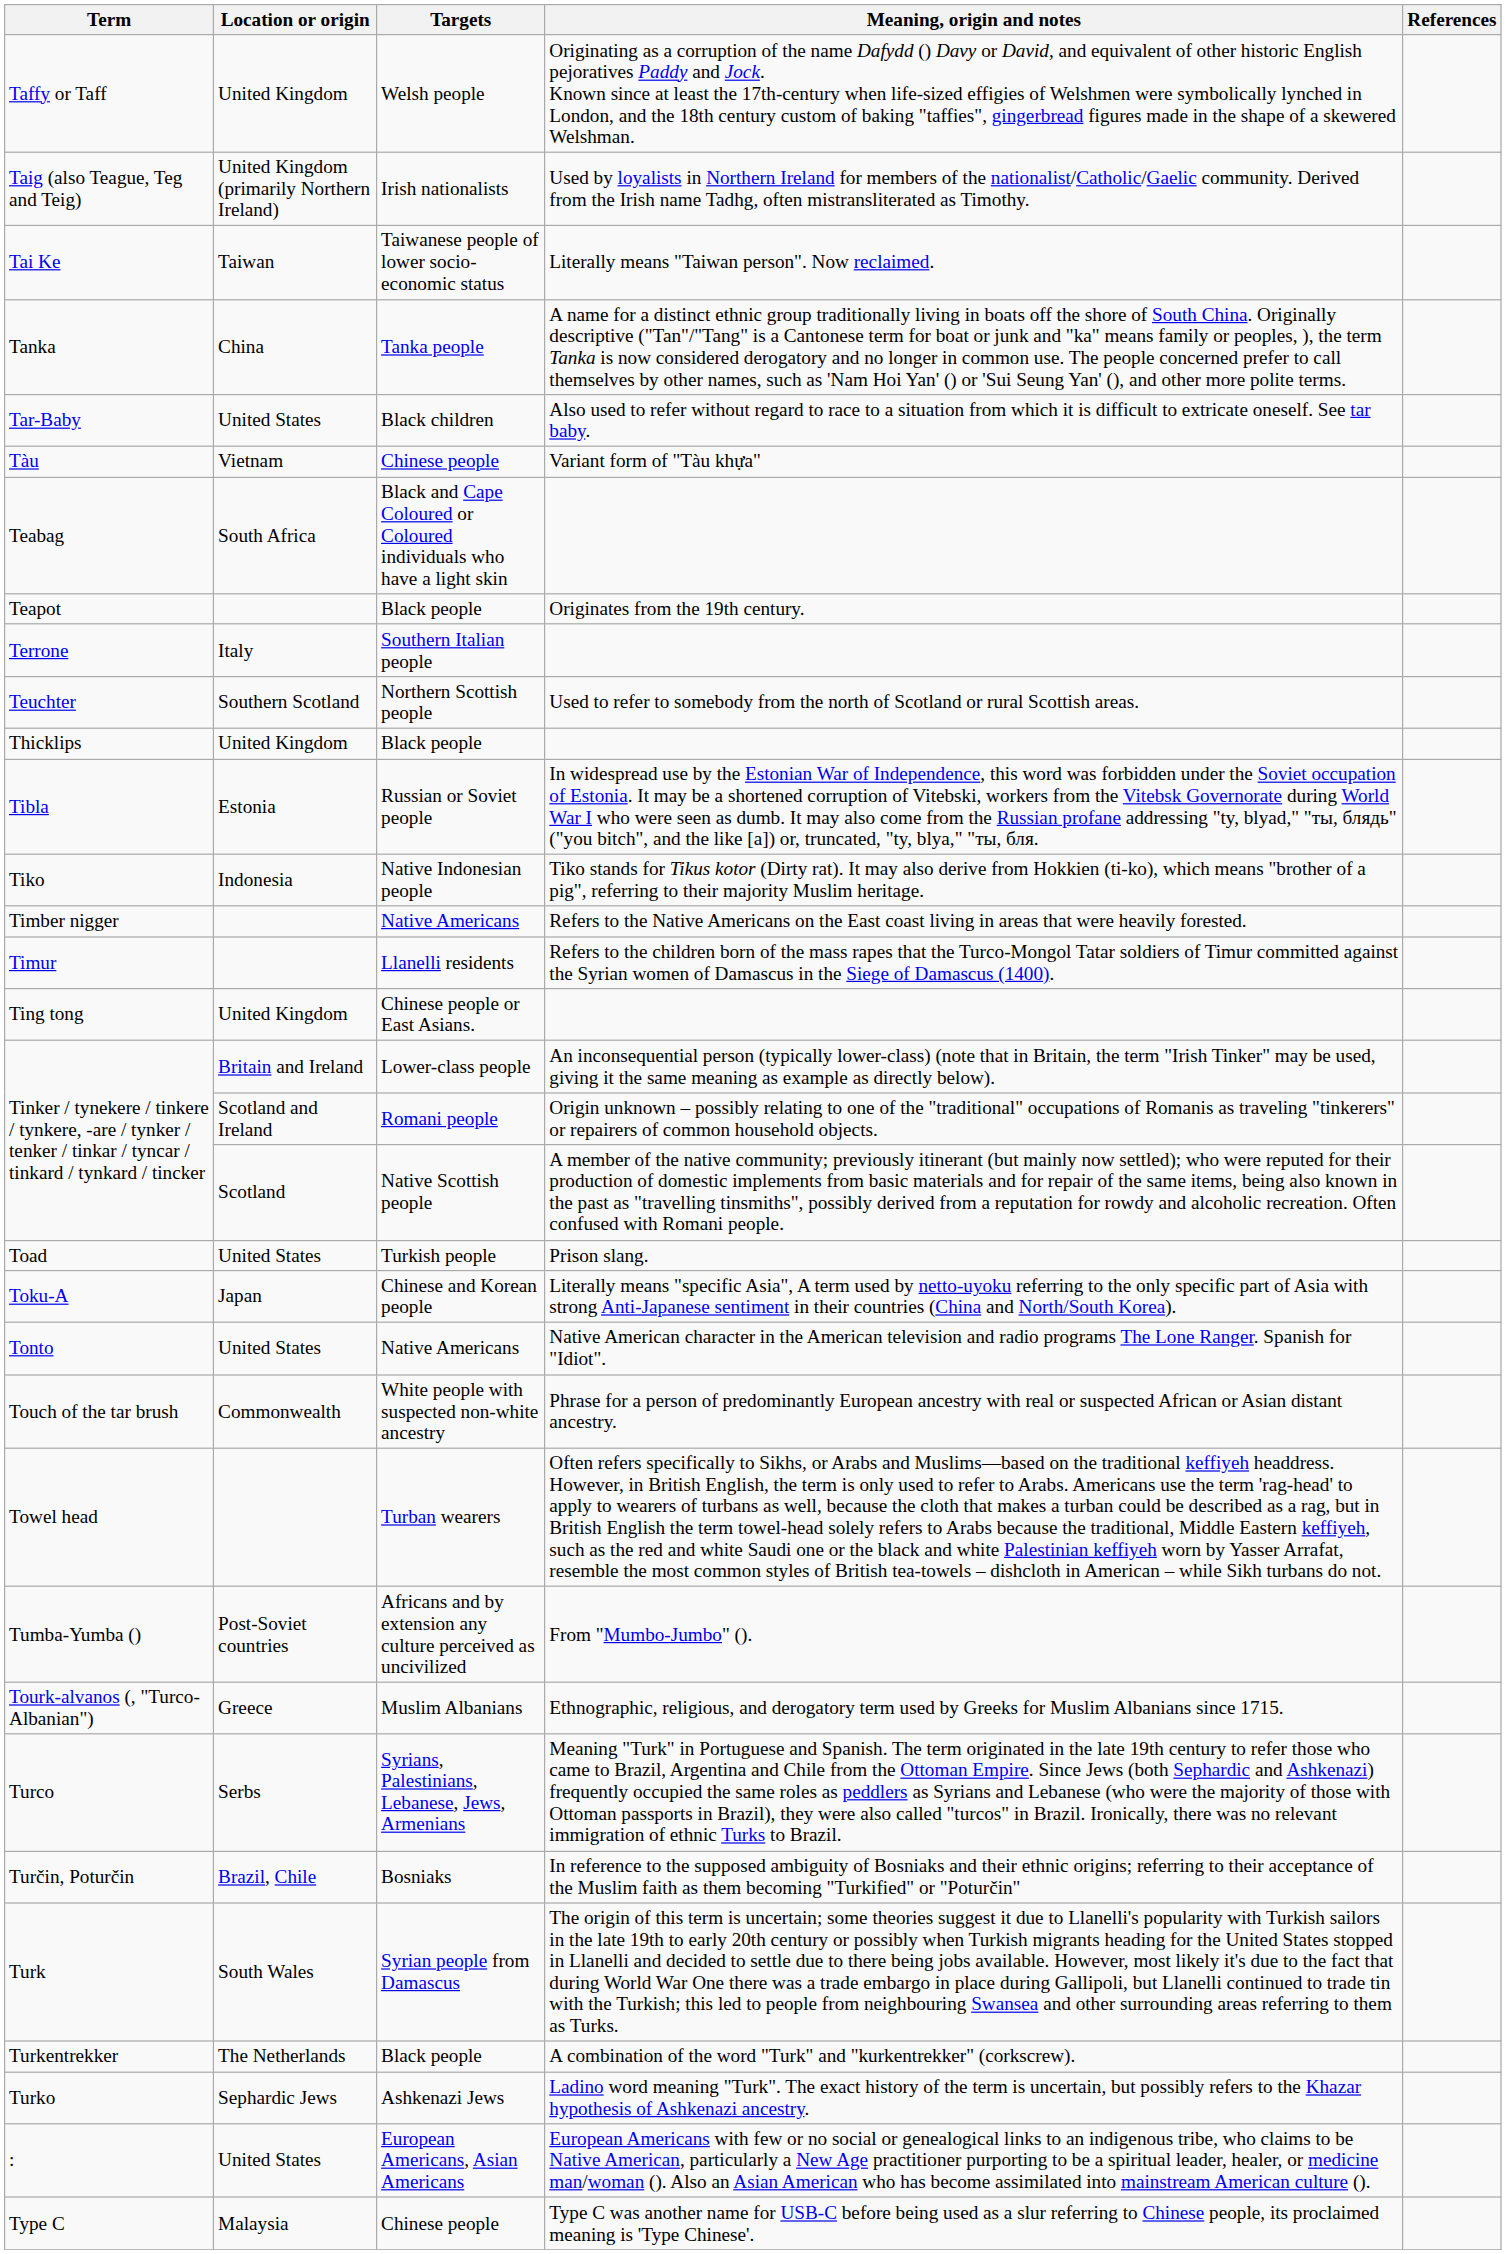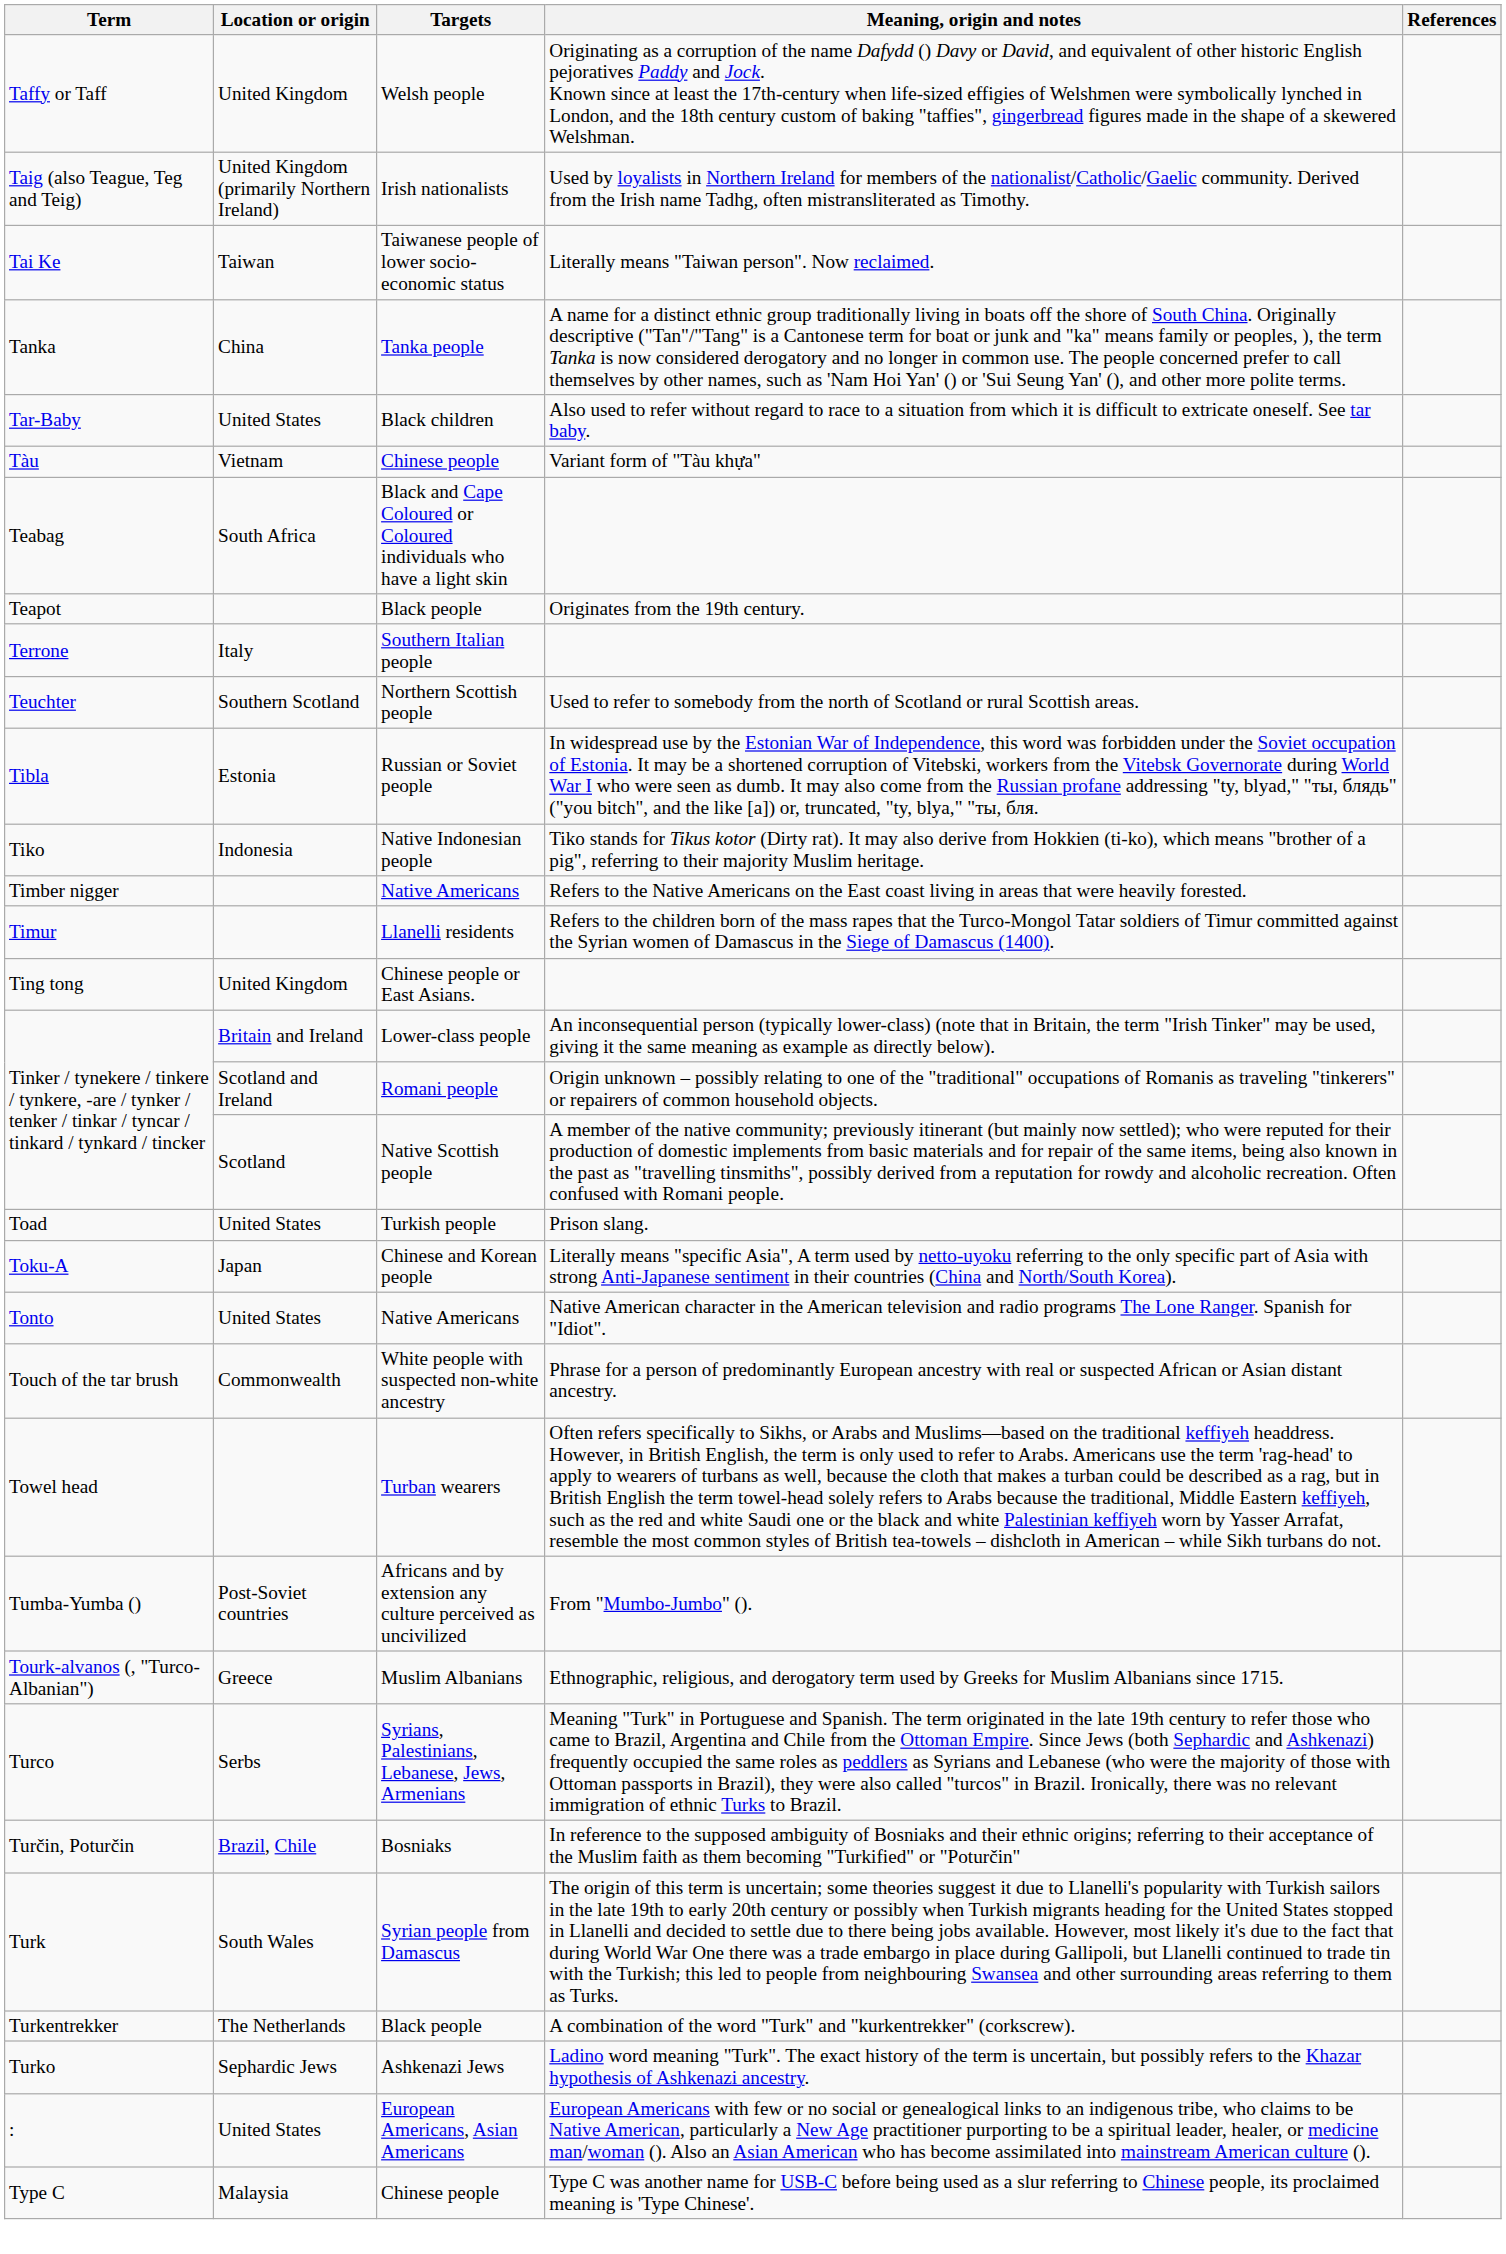- row: Thicklips | United Kingdom | Black people
